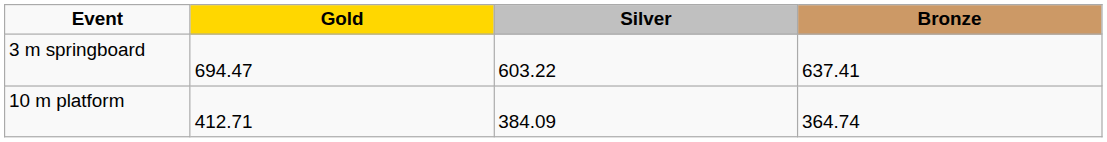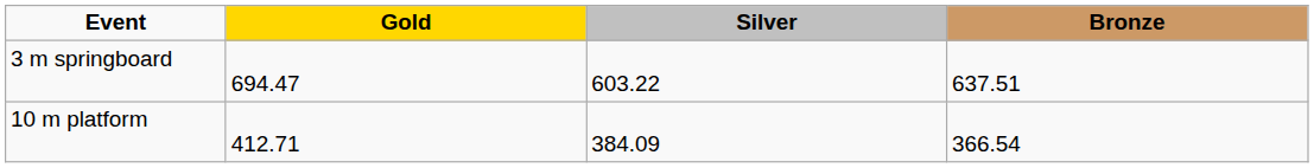3 m springboard | Bronze: 637.41 -> 637.51
10 m platform | Bronze: 364.74 -> 366.54
